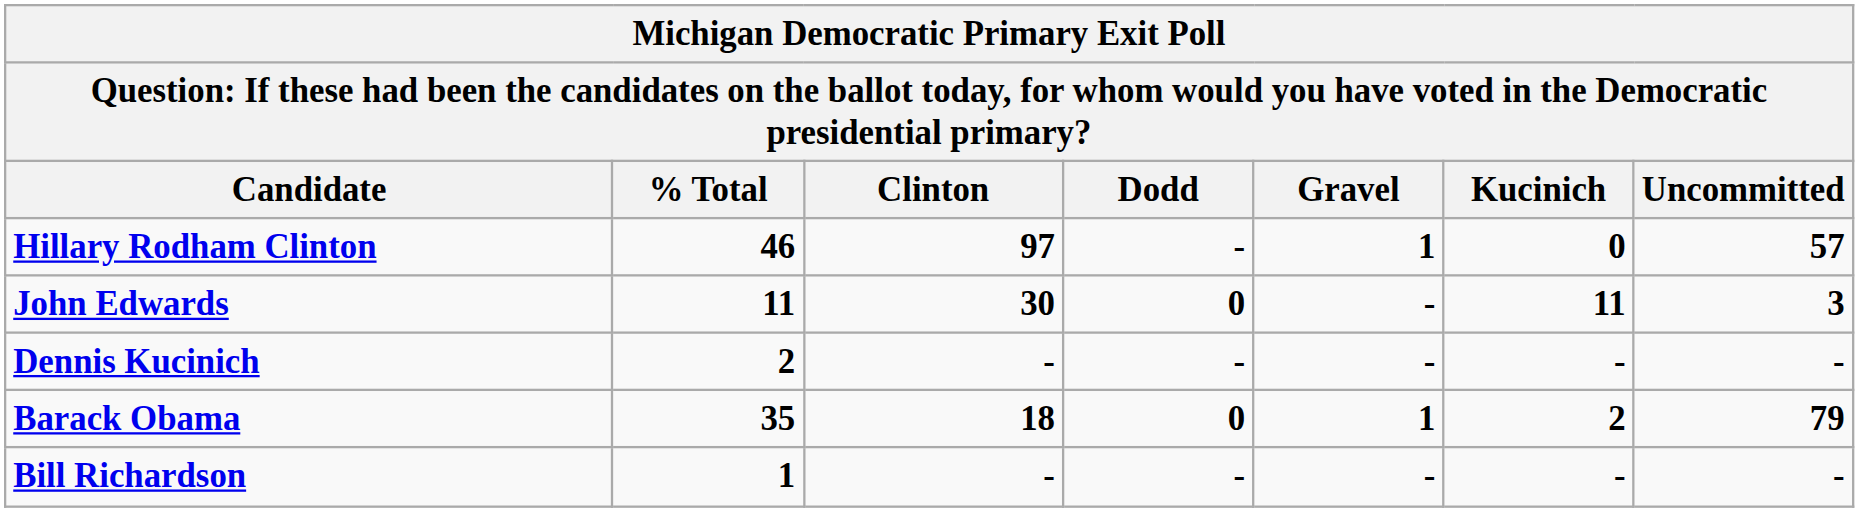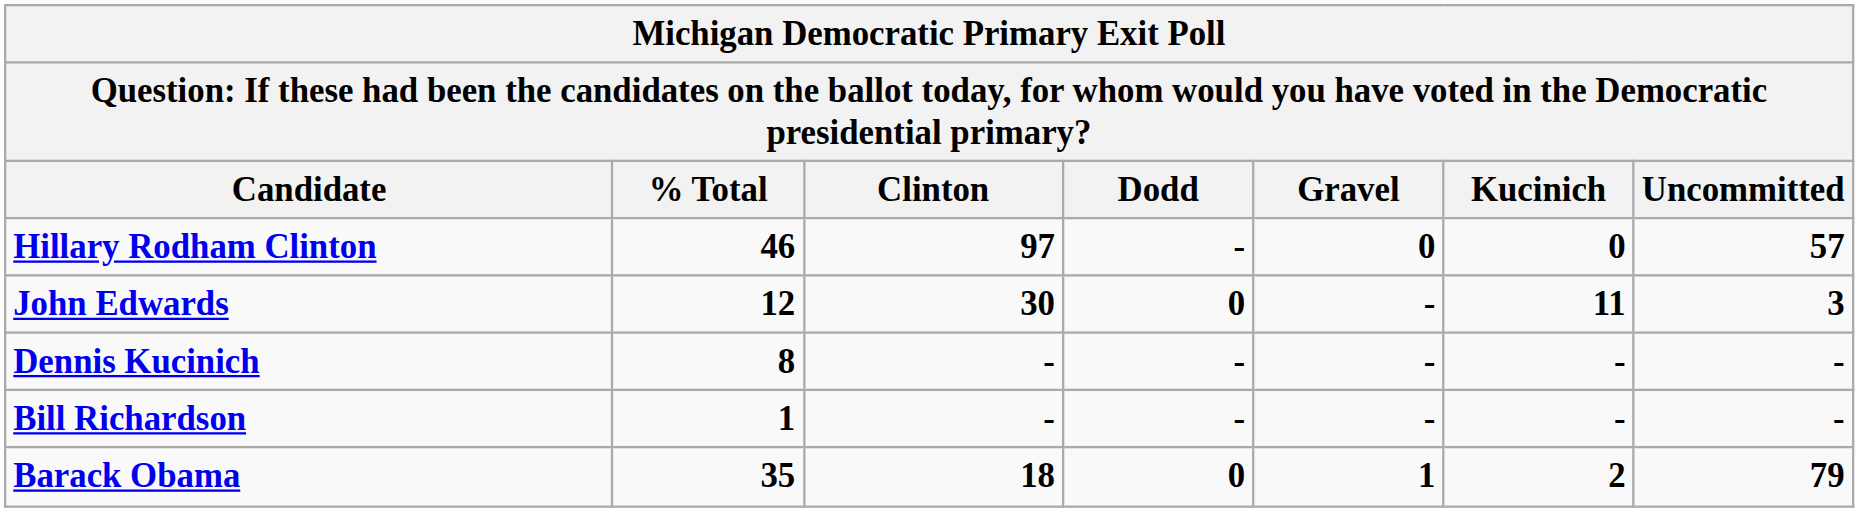Hillary Rodham Clinton | Gravel: 1 -> 0
John Edwards | % Total: 11 -> 12
Dennis Kucinich | % Total: 2 -> 8
rows swapped: Barack Obama <-> Bill Richardson
